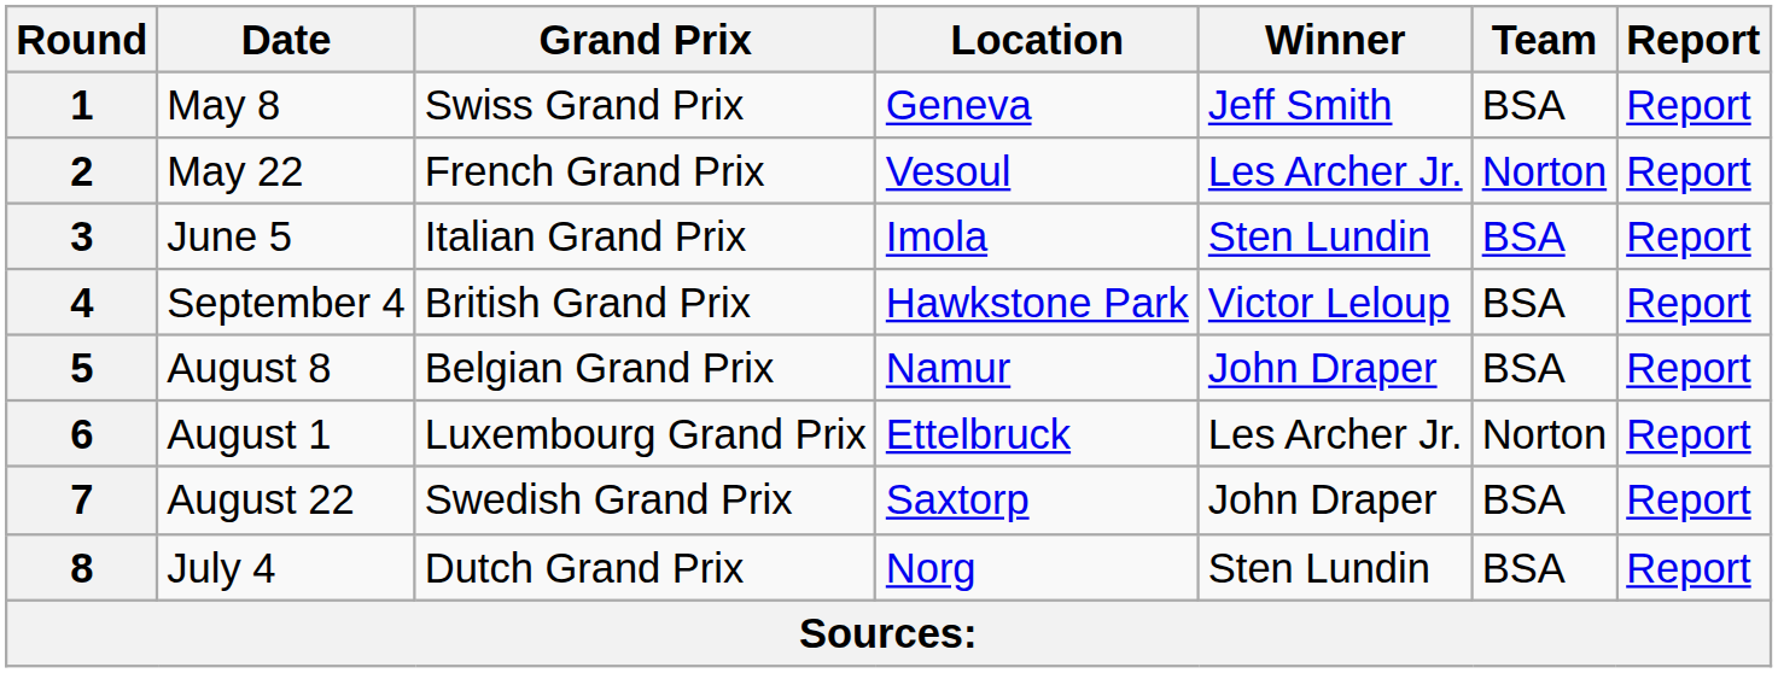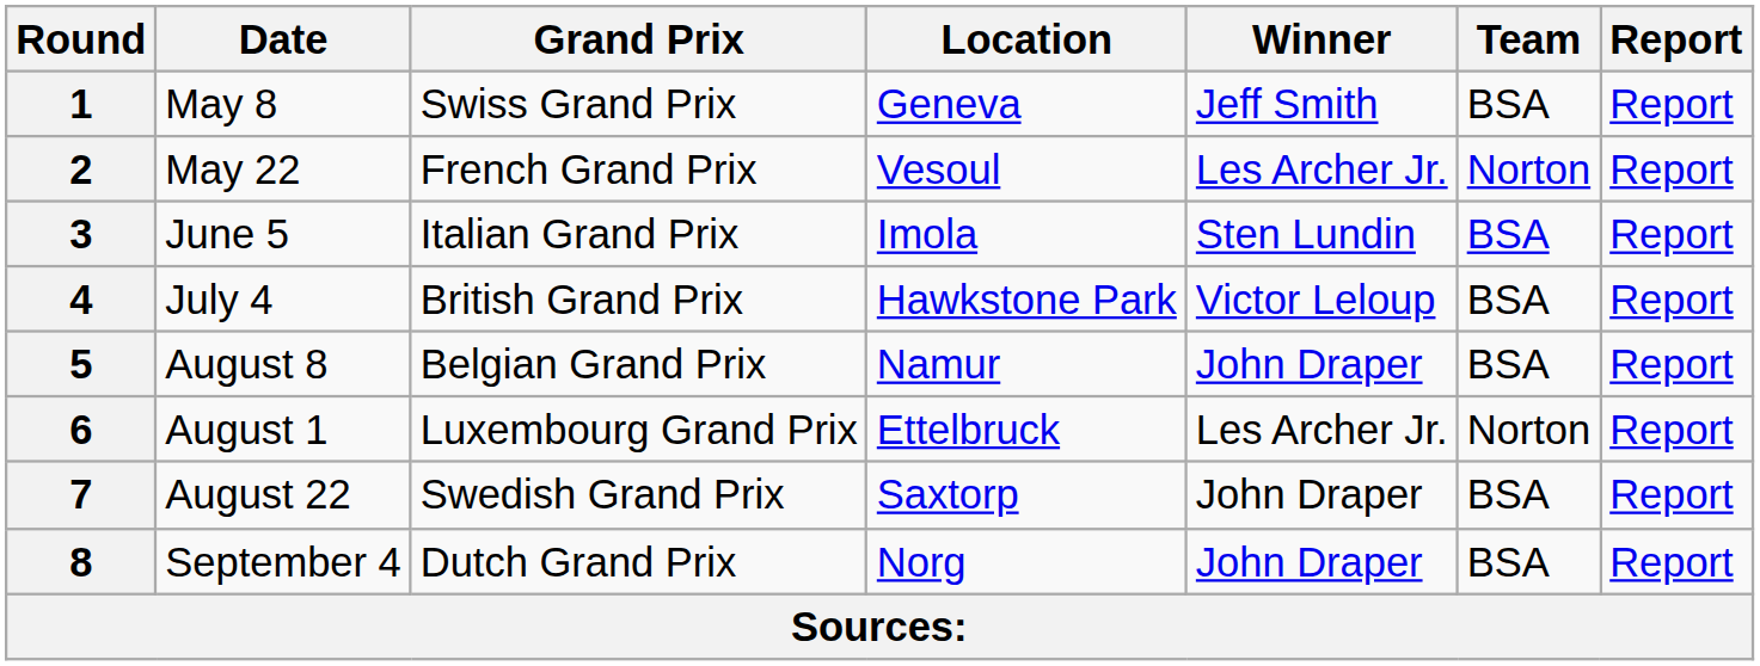4 | Date: September 4 -> July 4
8 | Date: July 4 -> September 4
8 | Winner: Sten Lundin -> John Draper
